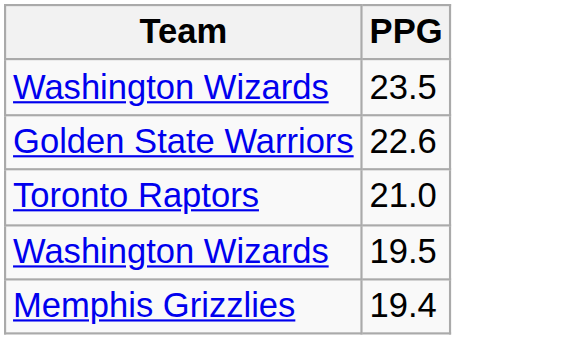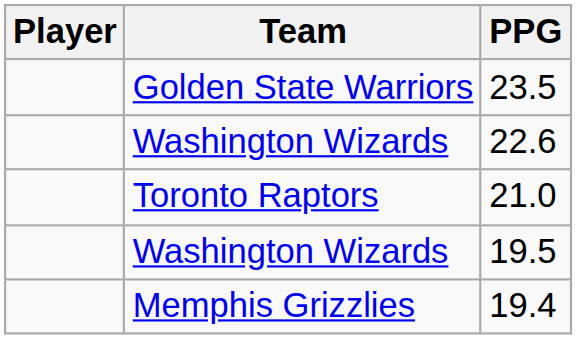+ column: Player
23.5 | Team: Washington Wizards -> Golden State Warriors
22.6 | Team: Golden State Warriors -> Washington Wizards
